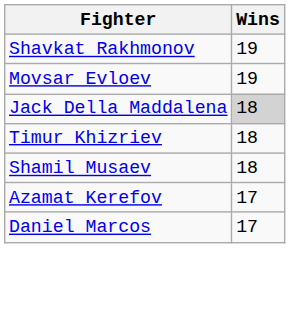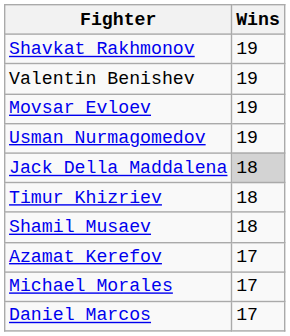+ row: Valentin Benishev | 19
+ row: Usman Nurmagomedov | 19
+ row: Michael Morales | 17
